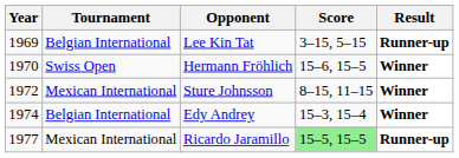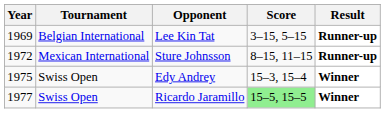- row: 1970 | Swiss Open | Hermann Fröhlich | 15–6, 15–5 | Winner
Sture Johnsson | Result: Winner -> Runner-up
Edy Andrey | Year: 1974 -> 1975
Edy Andrey | Tournament: Belgian International -> Swiss Open
Ricardo Jaramillo | Tournament: Mexican International -> Swiss Open
Ricardo Jaramillo | Result: Runner-up -> Winner
